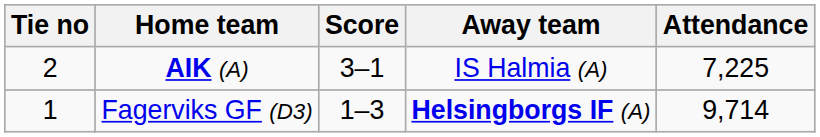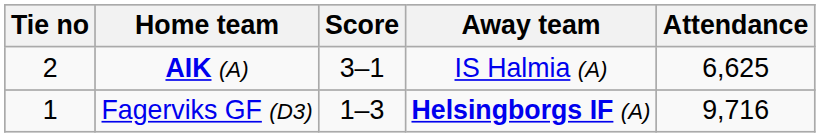AIK (A) | Attendance: 7,225 -> 6,625
Fagerviks GF (D3) | Attendance: 9,714 -> 9,716
